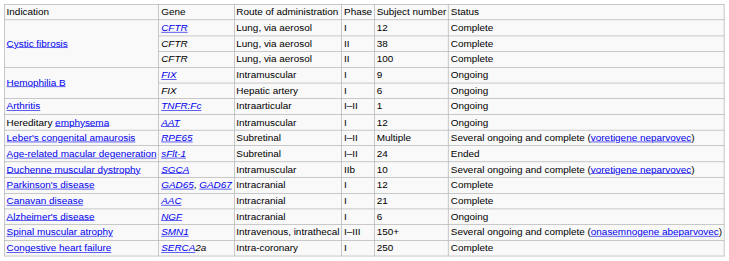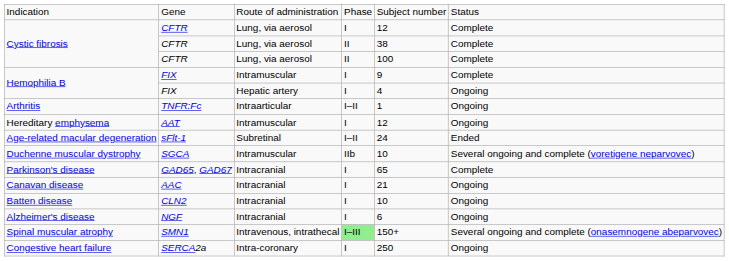Hemophilia B / Intramuscular | column 6: Ongoing -> Complete
Hemophilia B / Hepatic artery | column 5: 6 -> 4
- row: Leber's congenital amaurosis | RPE65 | Subretinal | I–II | Multiple | Several ongoing and complete (voretigene neparvovec)
Parkinson's disease | column 5: 12 -> 65
Canavan disease | column 6: Complete -> Ongoing
+ row: Batten disease | CLN2 | Intracranial | I | 10 | Ongoing
Spinal muscular atrophy | column 4: no background -> lightgreen background
Congestive heart failure | column 6: Complete -> Ongoing
